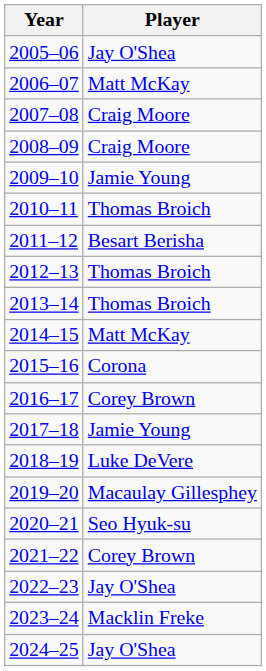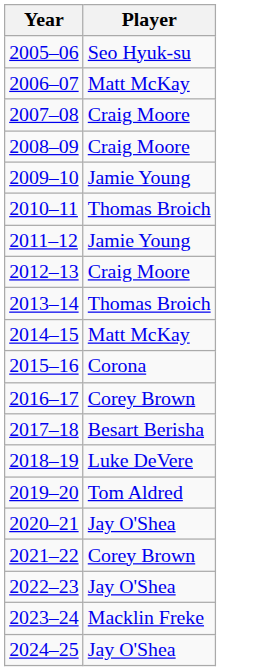2005–06 | Player: Jay O'Shea -> Seo Hyuk-su
2011–12 | Player: Besart Berisha -> Jamie Young
2012–13 | Player: Thomas Broich -> Craig Moore
2017–18 | Player: Jamie Young -> Besart Berisha
2019–20 | Player: Macaulay Gillesphey -> Tom Aldred
2020–21 | Player: Seo Hyuk-su -> Jay O'Shea
